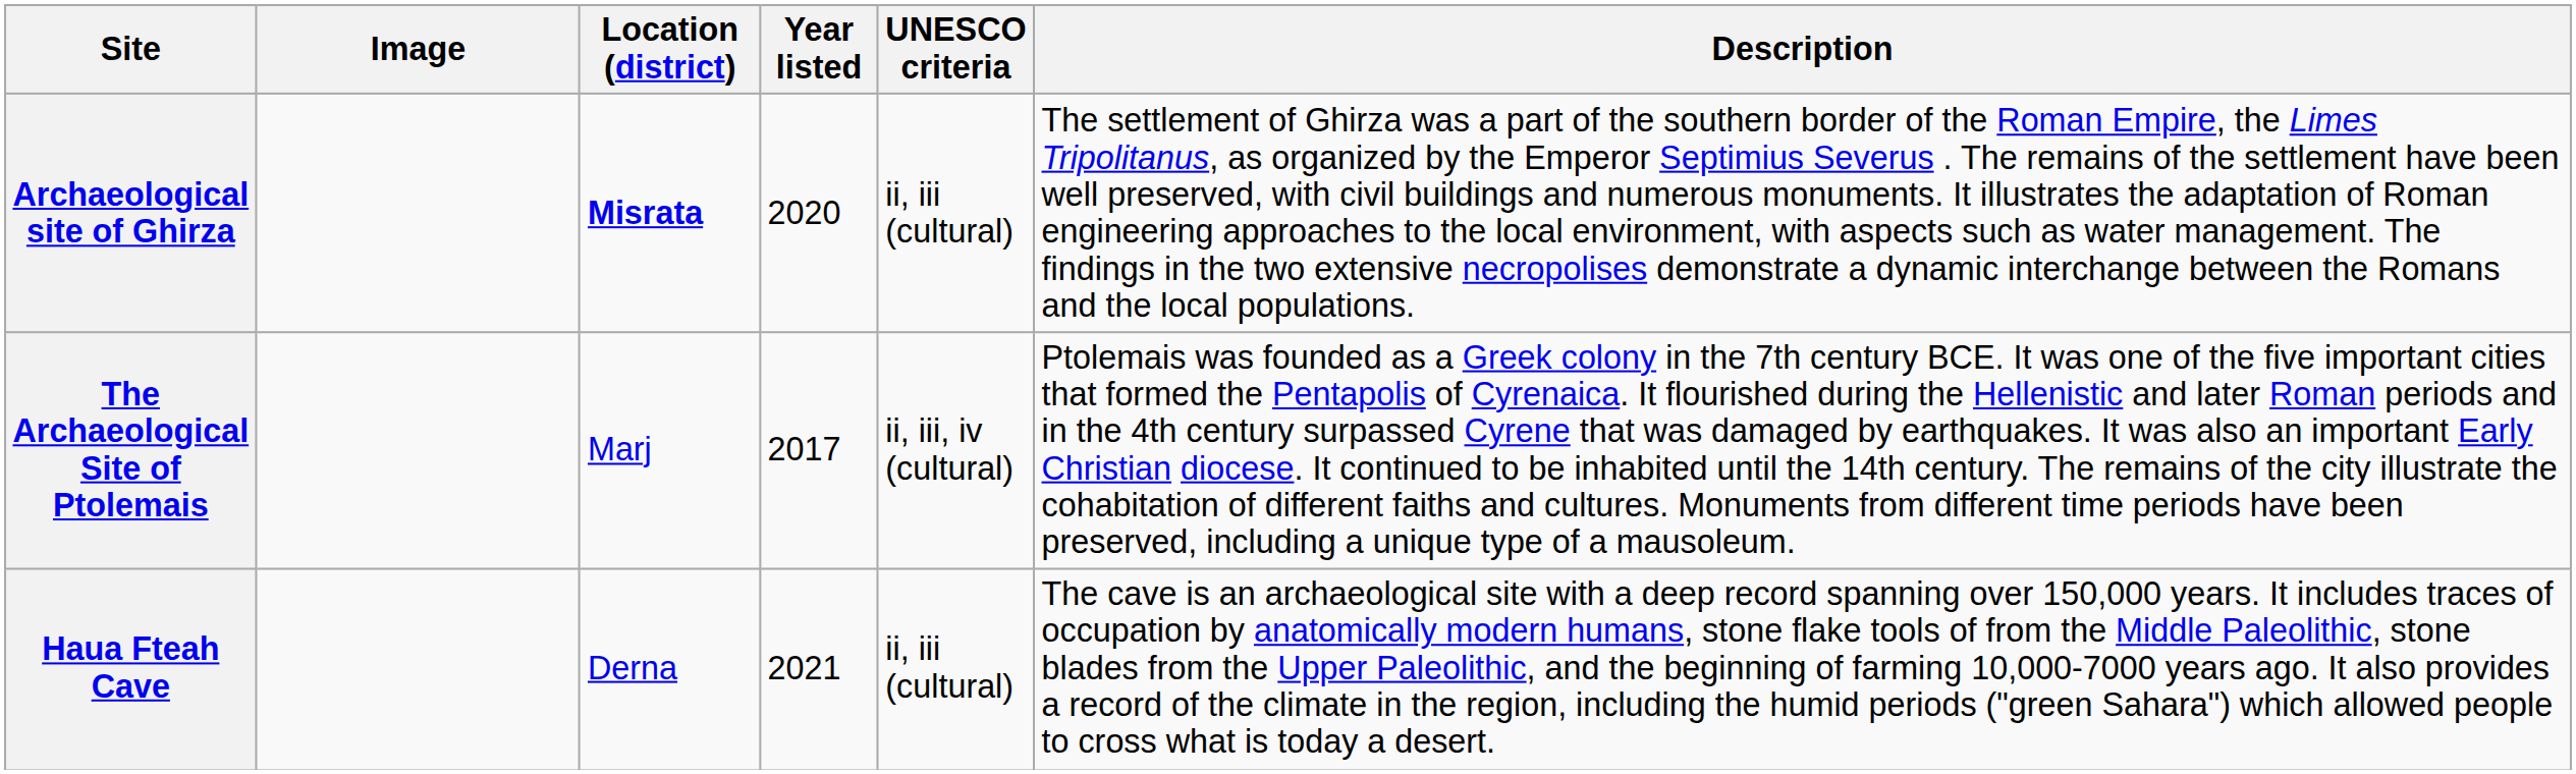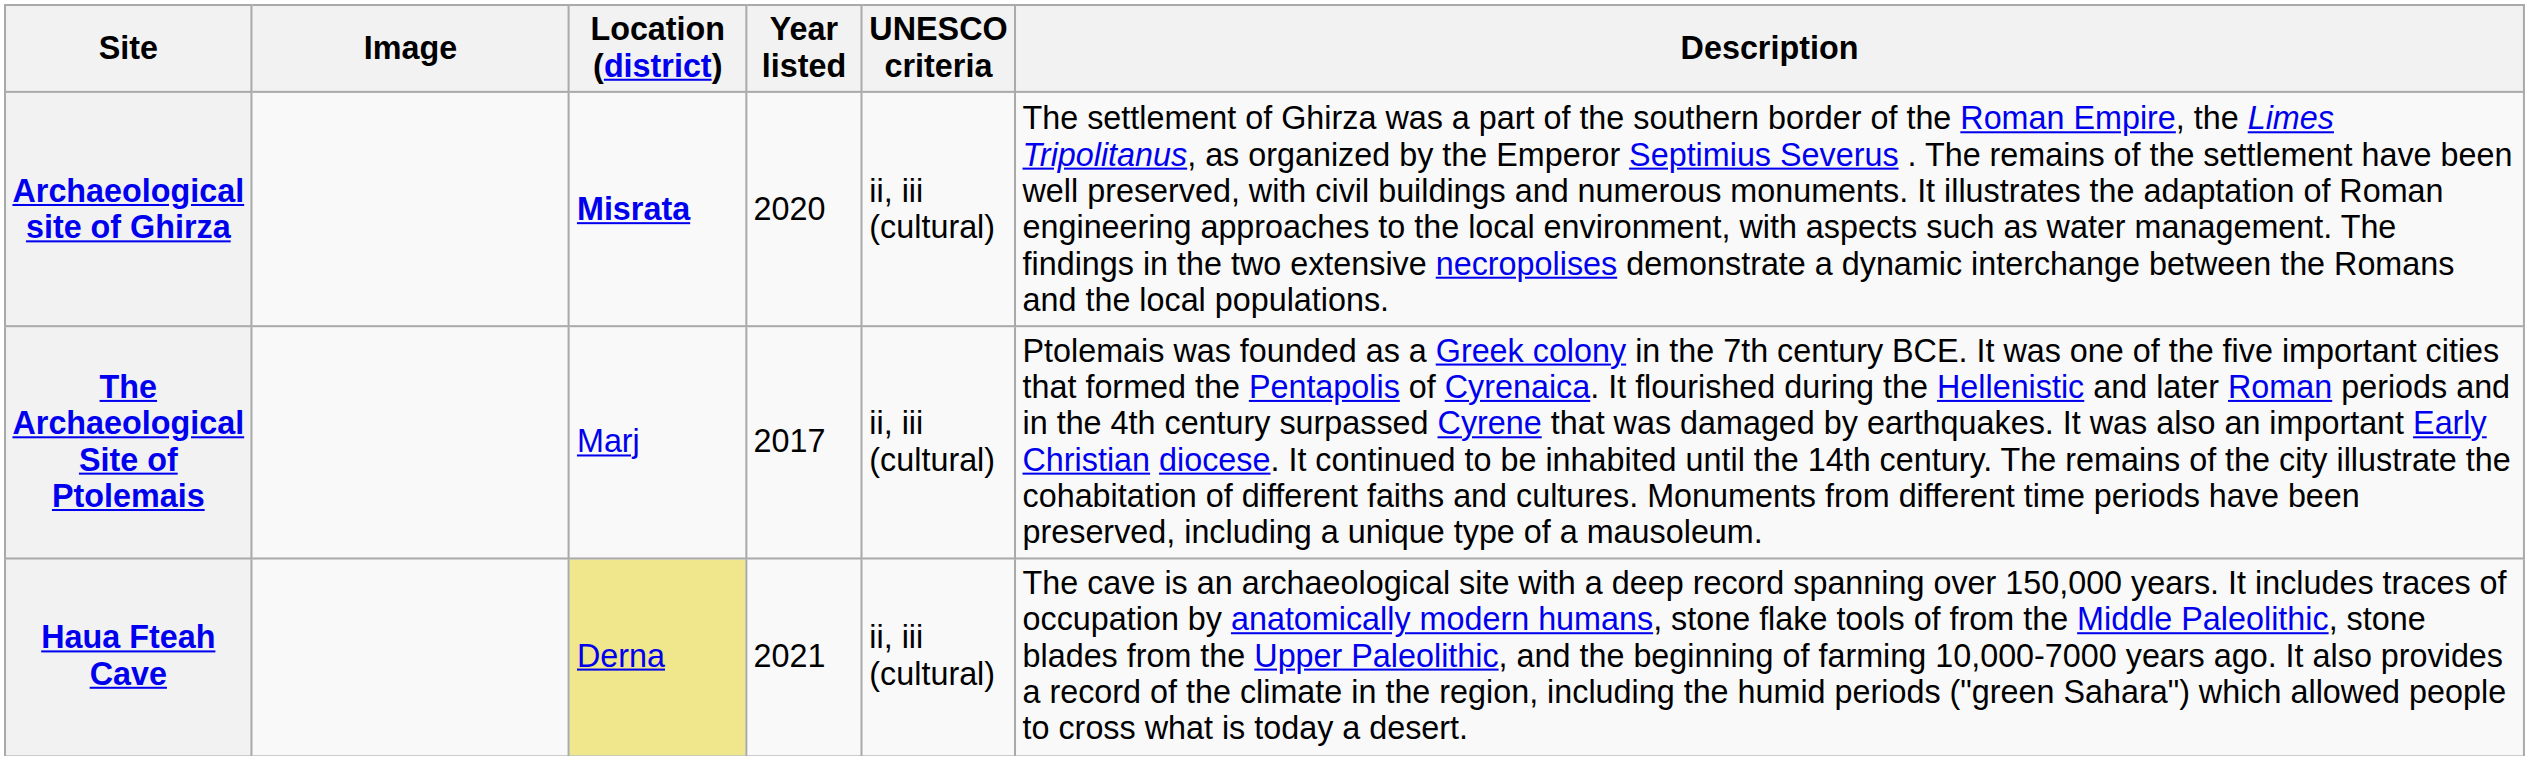The Archaeological Site of Ptolemais | UNESCO criteria: ii, iii, iv (cultural) -> ii, iii (cultural)
Haua Fteah Cave | Location (district): no background -> khaki background
